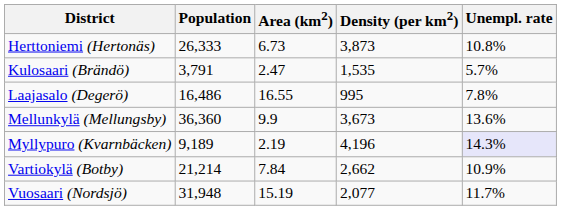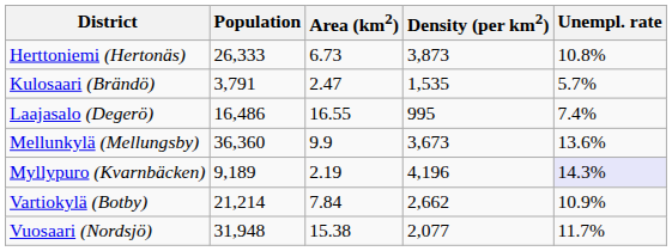Laajasalo (Degerö) | Unempl. rate: 7.8% -> 7.4%
Vuosaari (Nordsjö) | Area (km2): 15.19 -> 15.38
